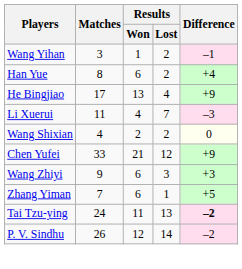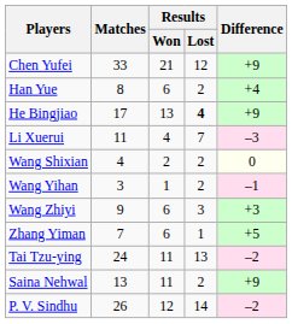rows swapped: Chen Yufei <-> Wang Yihan
He Bingjiao | Results / Lost: normal -> bold
Tai Tzu-ying | Difference: bold -> normal
+ row: Saina Nehwal | 13 | 11 | 2 | +9
